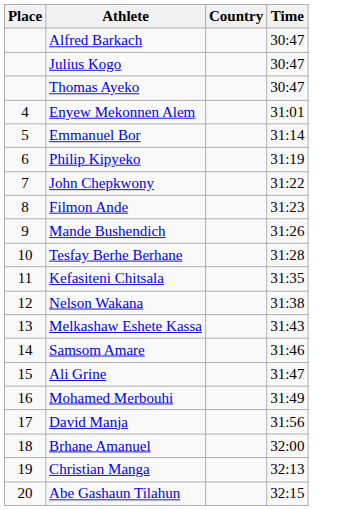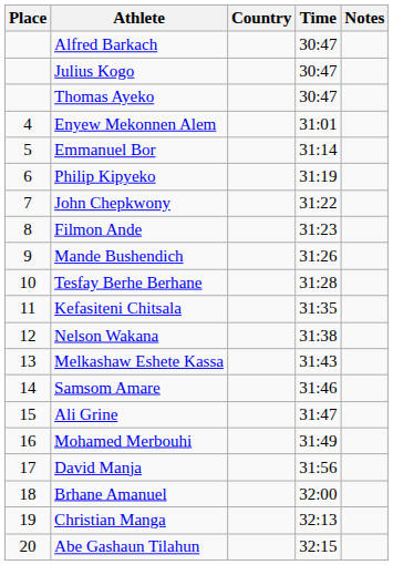+ column: Notes
